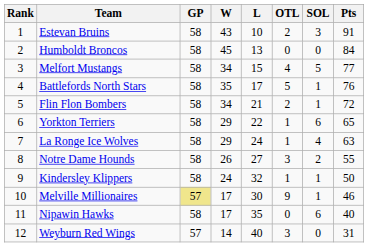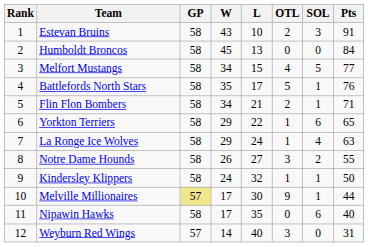Flin Flon Bombers | Pts: 72 -> 71
Melville Millionaires | Pts: 46 -> 44
